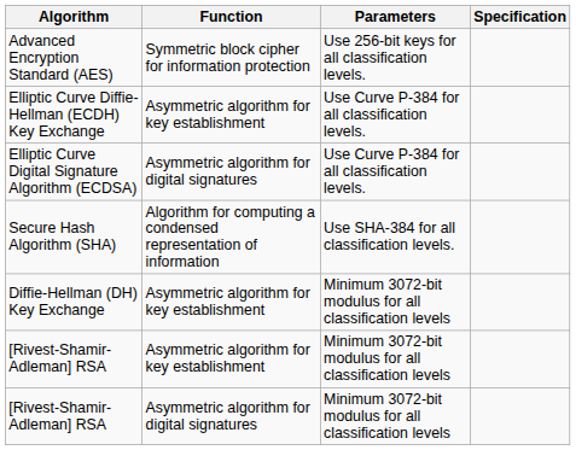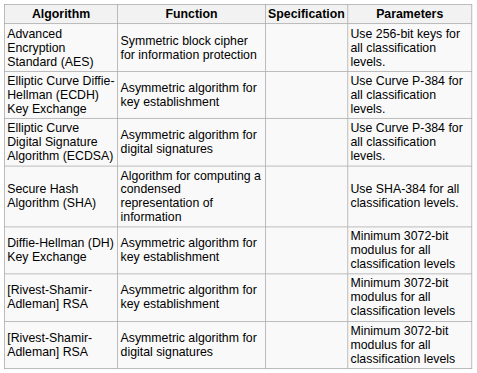columns swapped: Specification <-> Parameters
